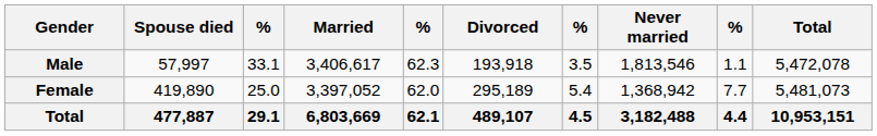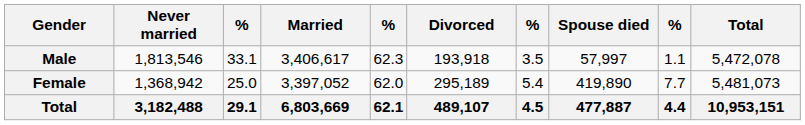columns swapped: Never married <-> Spouse died
